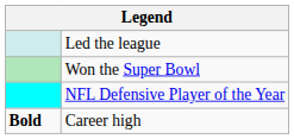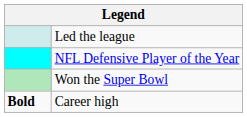rows swapped: NFL Defensive Player of the Year <-> Won the Super Bowl
